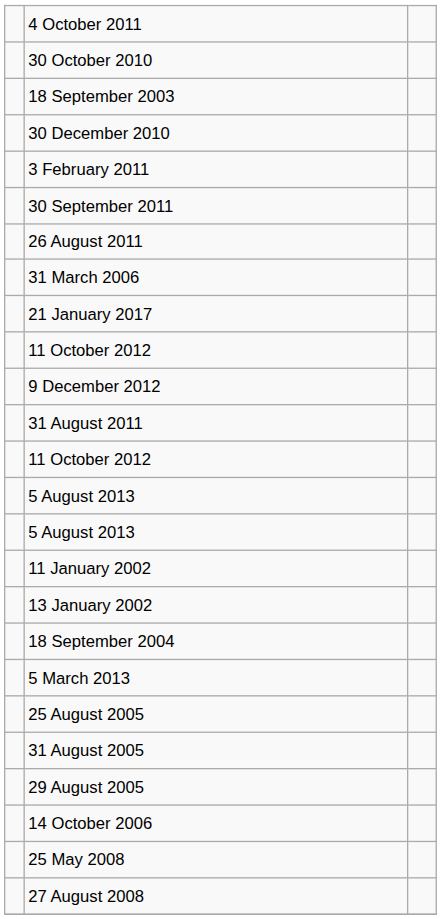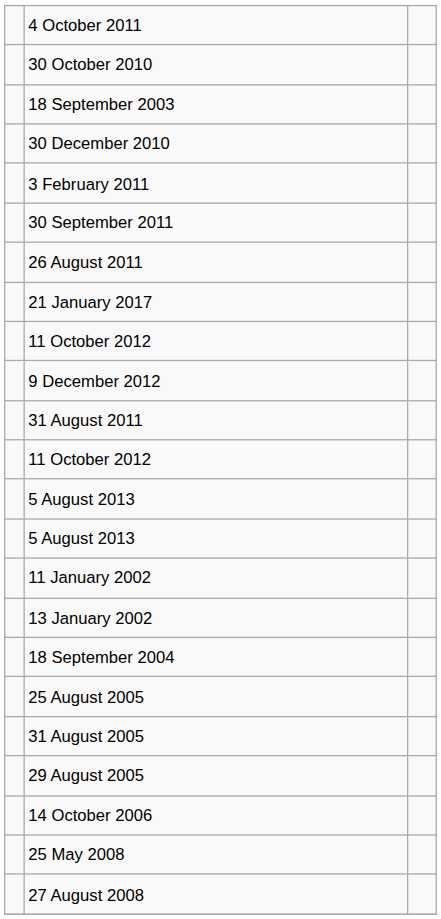- row: 31 March 2006
- row: 5 March 2013
